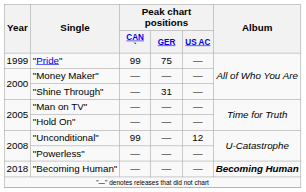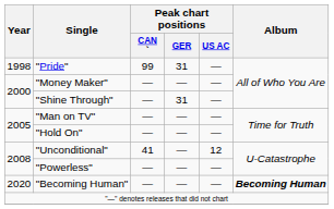"Pride" | Year: 1999 -> 1998
"Pride" | Peak chart positions / GER: 75 -> 31
"Unconditional" | Peak chart positions / CAN `: 99 -> 41
"Becoming Human" | Year: 2018 -> 2020
